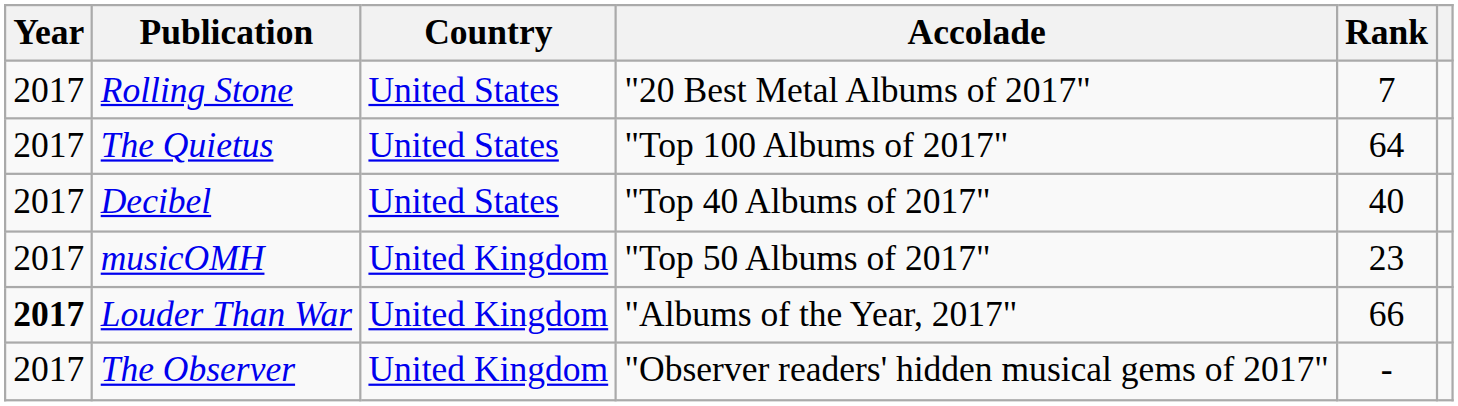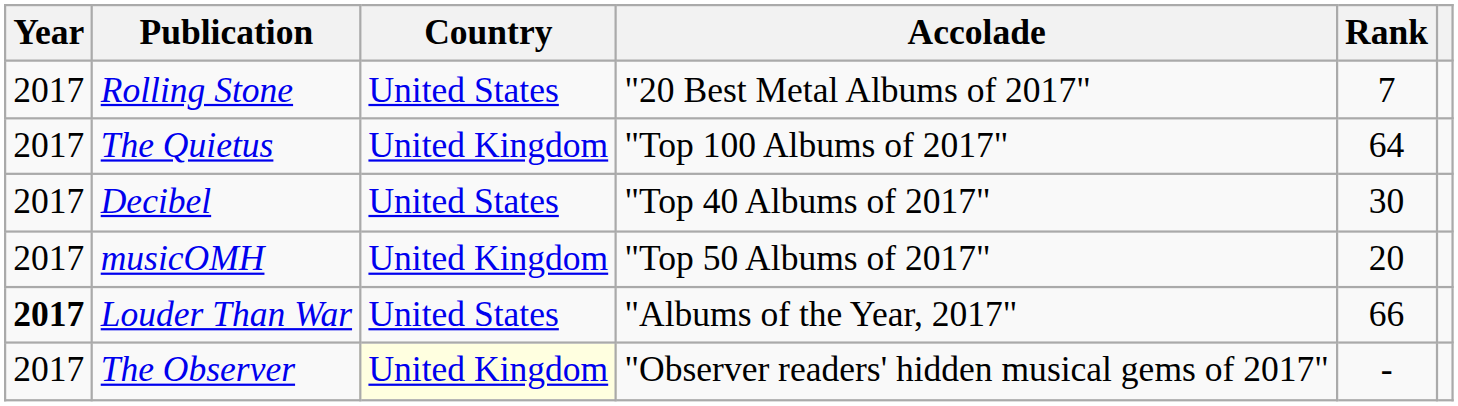The Quietus | Country: United States -> United Kingdom
Decibel | Rank: 40 -> 30
musicOMH | Rank: 23 -> 20
Louder Than War | Country: United Kingdom -> United States
The Observer | Country: no background -> lightyellow background
